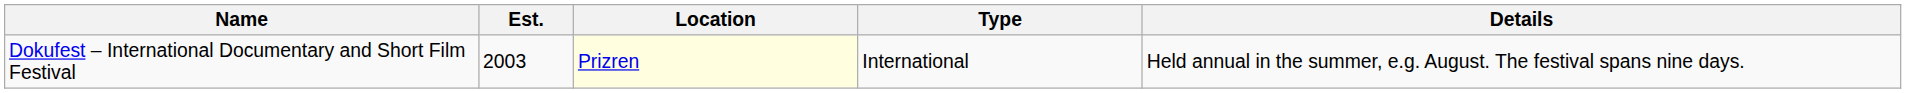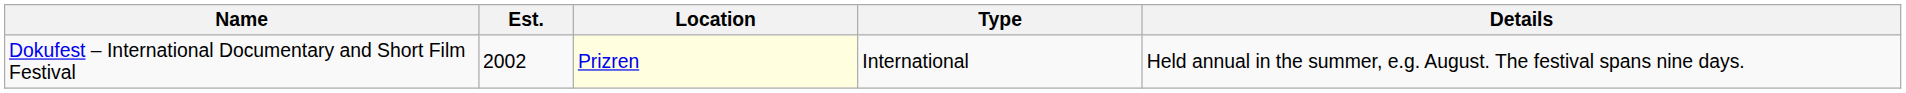Dokufest – International Documentary and Short Film Festival | Est.: 2003 -> 2002
